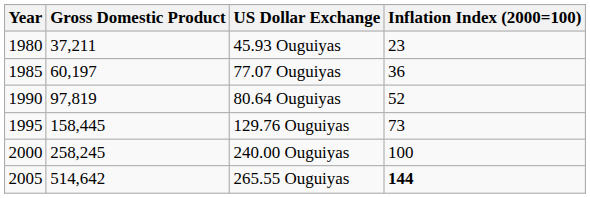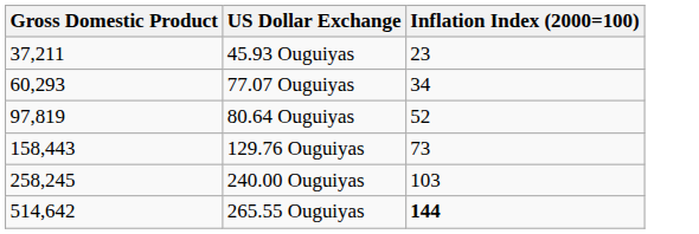- column: Year | 1980 | 1985 | 1990 | 1995 | 2000 | 2005
77.07 Ouguiyas | Gross Domestic Product: 60,197 -> 60,293
77.07 Ouguiyas | Inflation Index (2000=100): 36 -> 34
129.76 Ouguiyas | Gross Domestic Product: 158,445 -> 158,443
240.00 Ouguiyas | Inflation Index (2000=100): 100 -> 103
